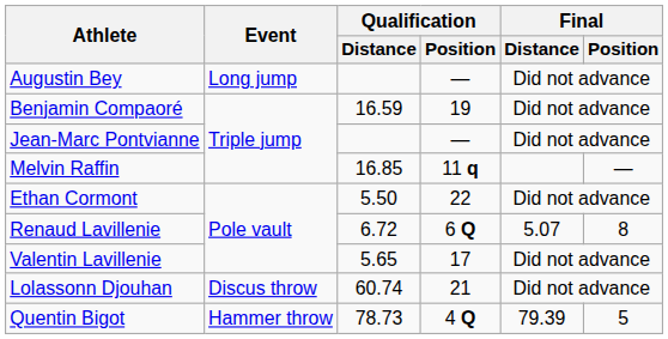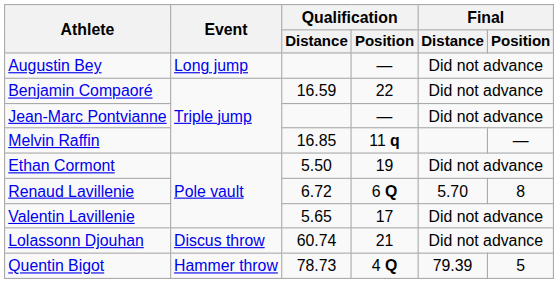Benjamin Compaoré | Qualification / Position: 19 -> 22
Ethan Cormont | Qualification / Position: 22 -> 19
Renaud Lavillenie | Final / Distance: 5.07 -> 5.70
